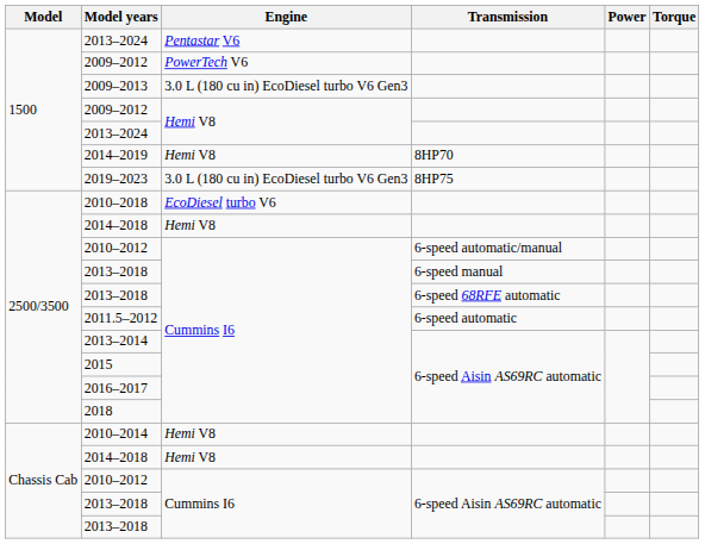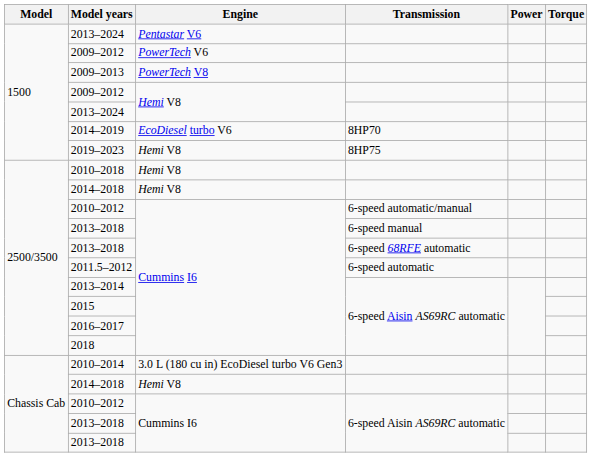2009–2013 | Engine: 3.0 L (180 cu in) EcoDiesel turbo V6 Gen3 -> PowerTech V8
2014–2019 | Engine: Hemi V8 -> EcoDiesel turbo V6
2019–2023 | Engine: 3.0 L (180 cu in) EcoDiesel turbo V6 Gen3 -> Hemi V8
2010–2018 | Engine: EcoDiesel turbo V6 -> Hemi V8
2010–2014 | Engine: Hemi V8 -> 3.0 L (180 cu in) EcoDiesel turbo V6 Gen3
